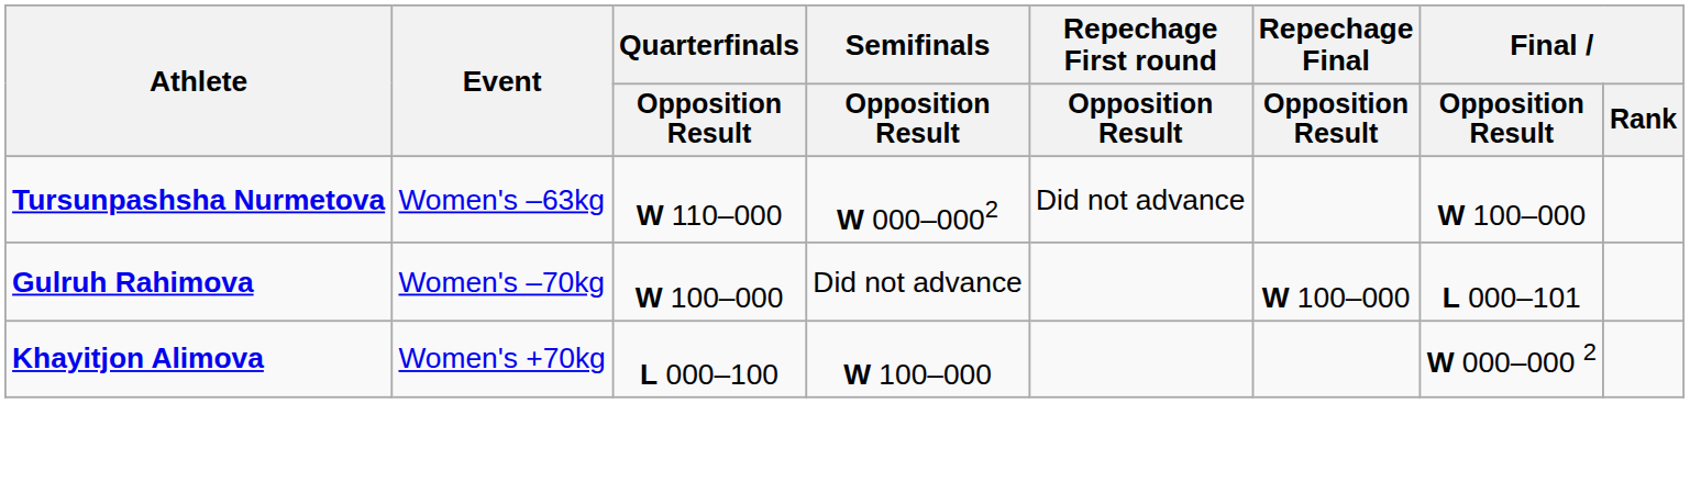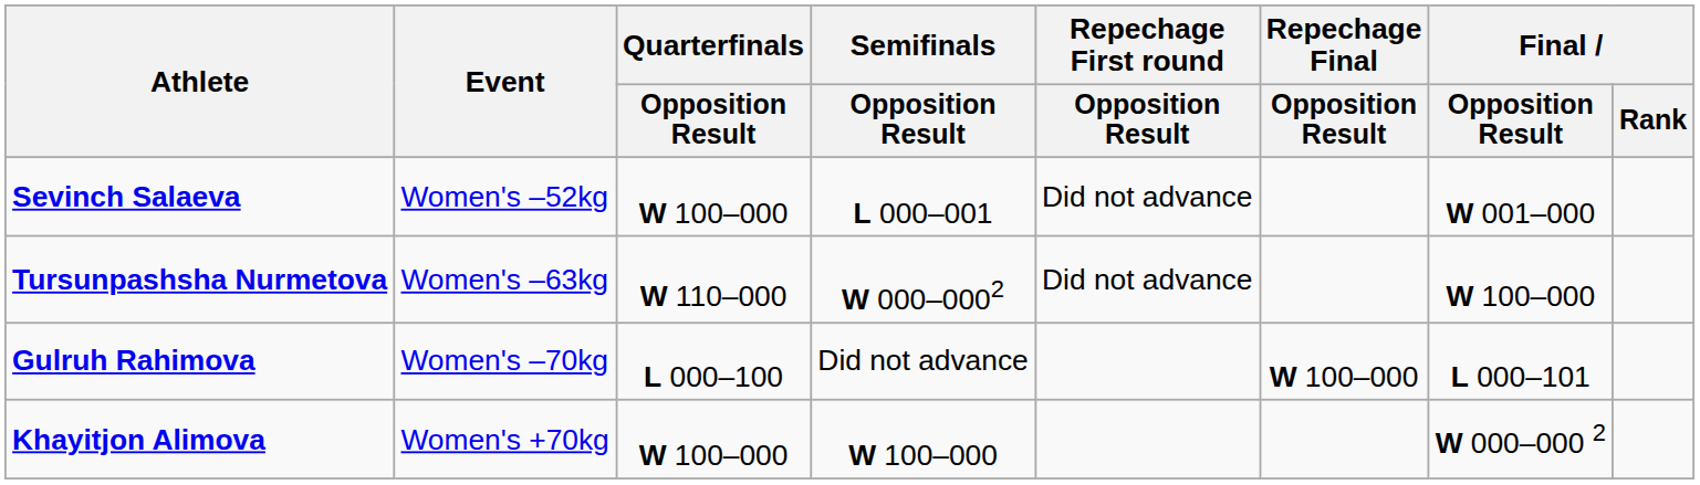+ row: Sevinch Salaeva | Women's –52kg | W 100–000 | L 000–001 | Did not advance | W 001–000
Gulruh Rahimova | Quarterfinals / Opposition Result: W 100–000 -> L 000–100
Khayitjon Alimova | Quarterfinals / Opposition Result: L 000–100 -> W 100–000
